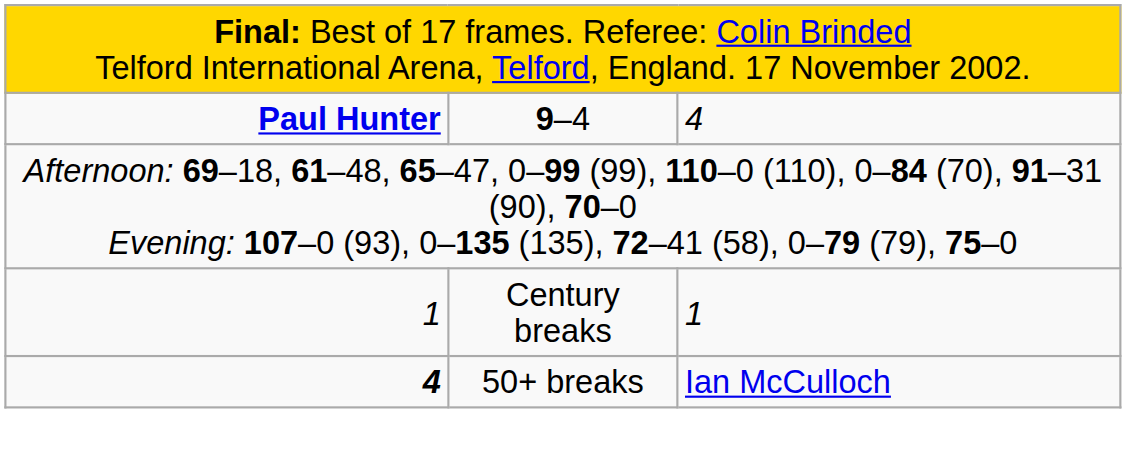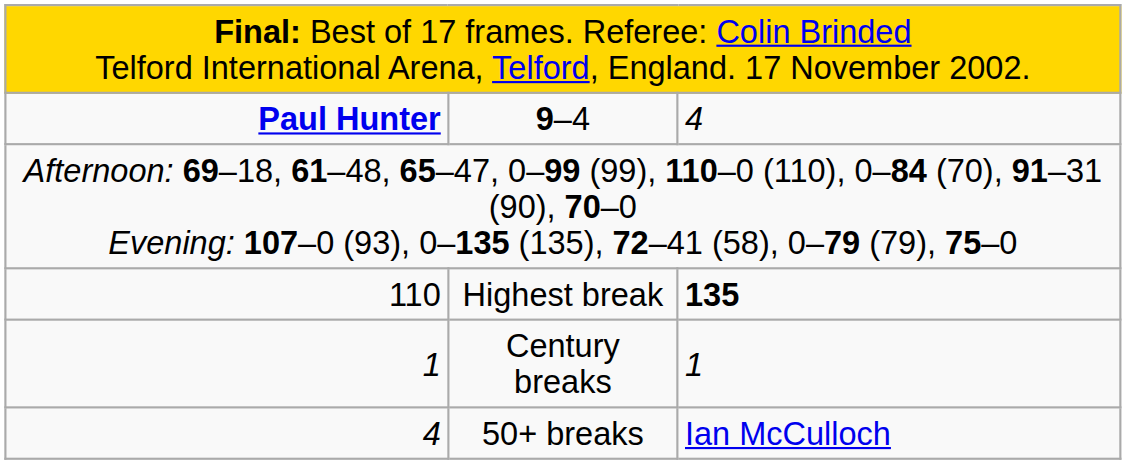+ row: 110 | Highest break | 135
50+ breaks | column 1: bold -> normal
